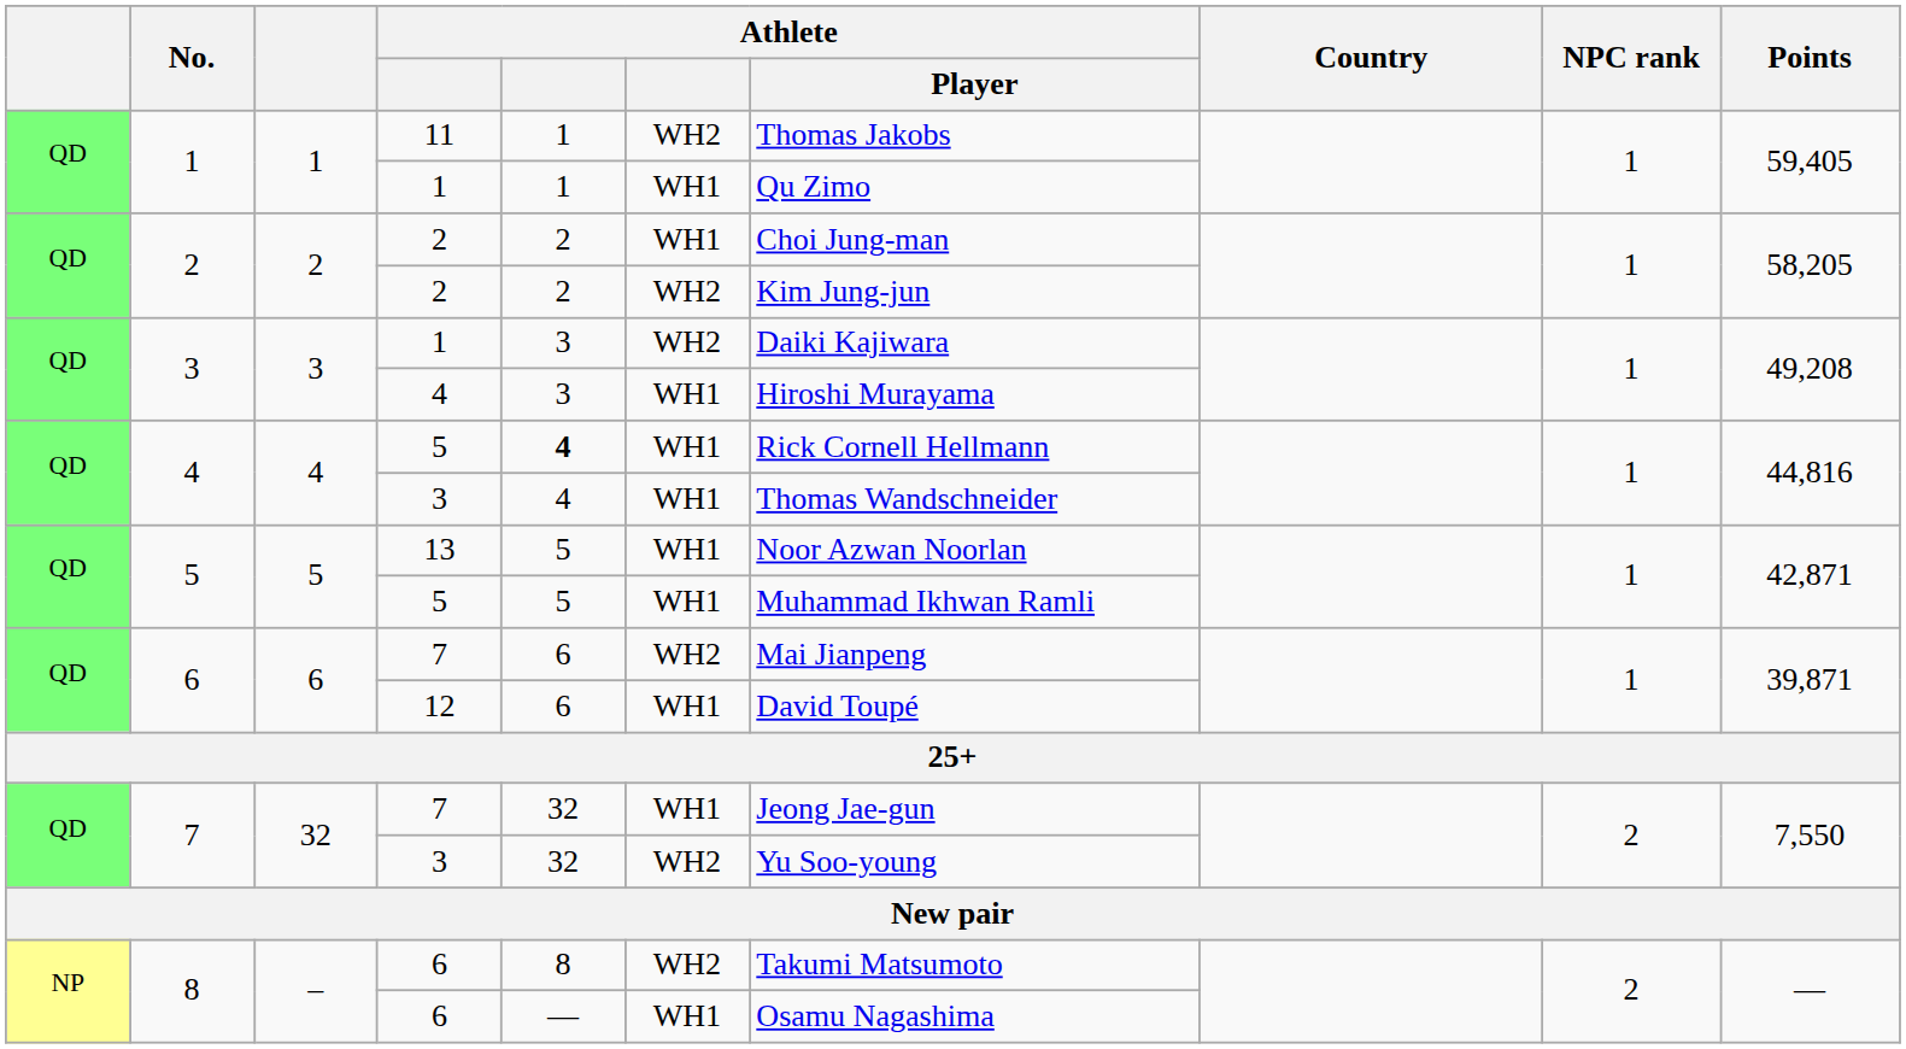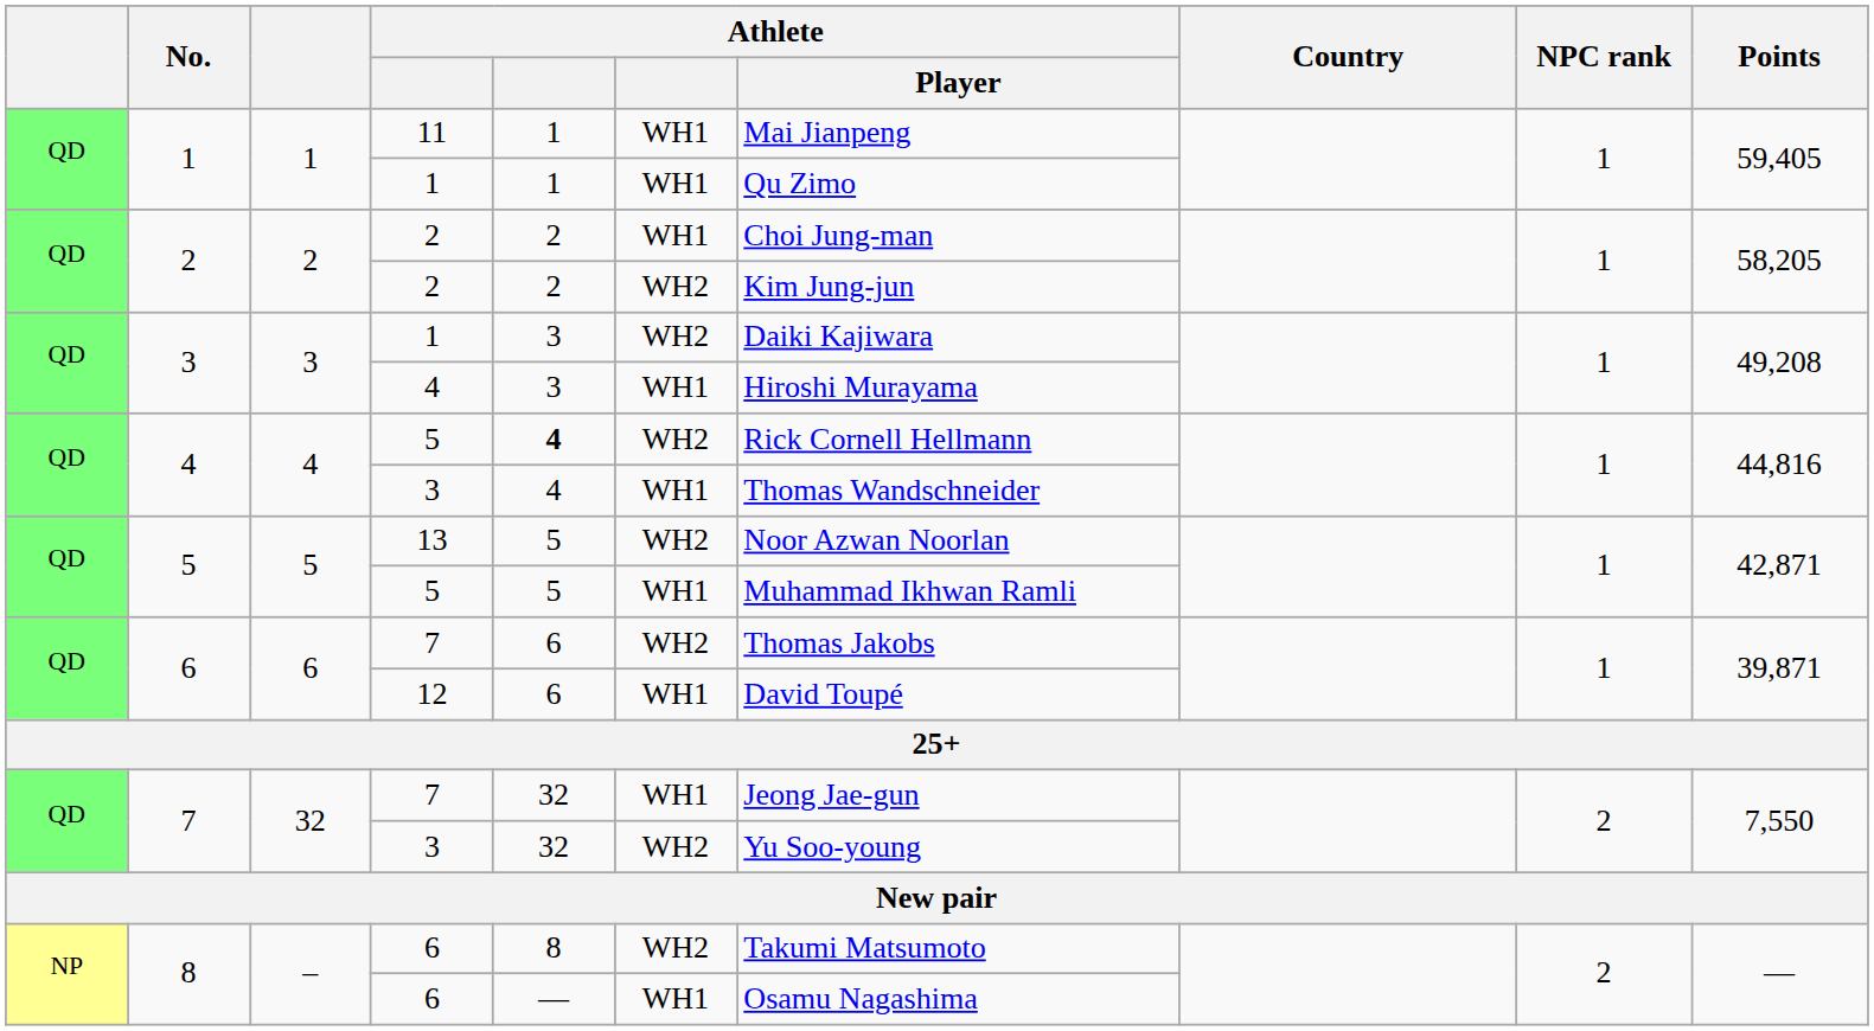11 | column 6: WH2 -> WH1
11 | Athlete / Player: Thomas Jakobs -> Mai Jianpeng
4 / 5 | column 6: WH1 -> WH2
13 | column 6: WH1 -> WH2
6 / 7 | Athlete / Player: Mai Jianpeng -> Thomas Jakobs
